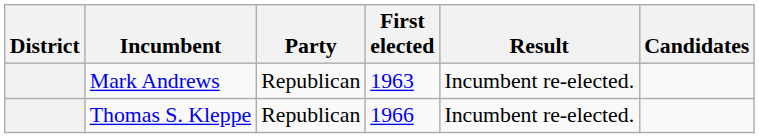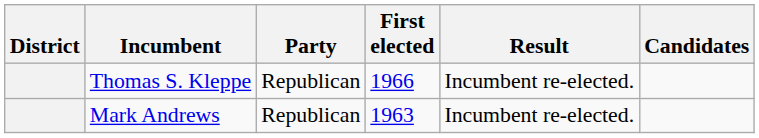rows swapped: Mark Andrews <-> Thomas S. Kleppe
